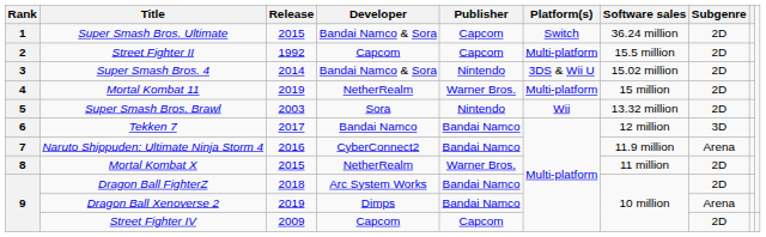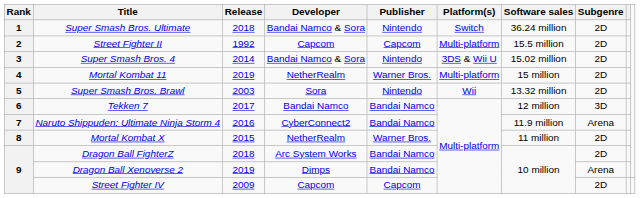Super Smash Bros. Ultimate | Release: 2015 -> 2018
Super Smash Bros. Ultimate | Publisher: Capcom -> Nintendo
